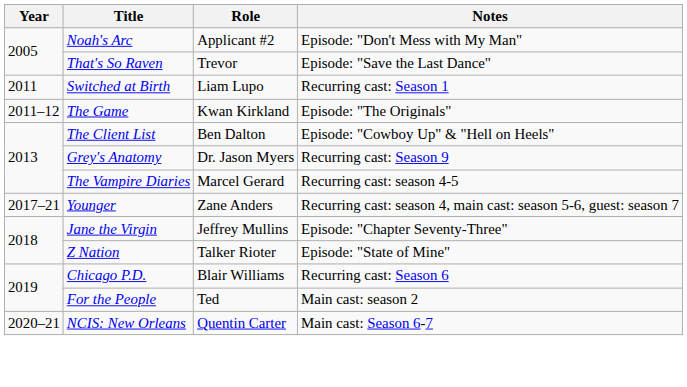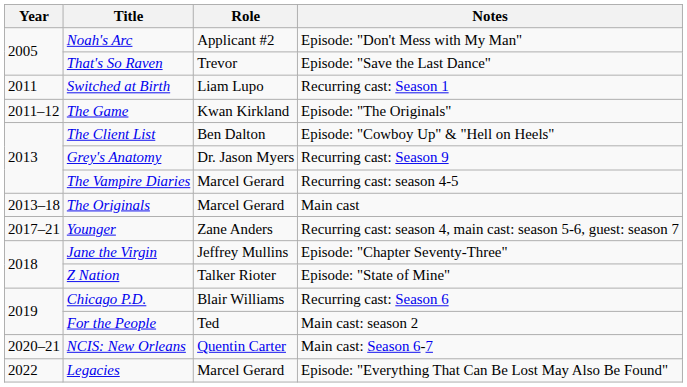+ row: 2013–18 | The Originals | Marcel Gerard | Main cast
+ row: 2022 | Legacies | Marcel Gerard | Episode: "Everything That Can Be Lost May Also Be Found"
